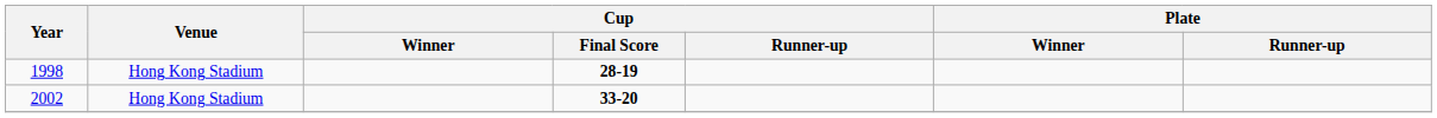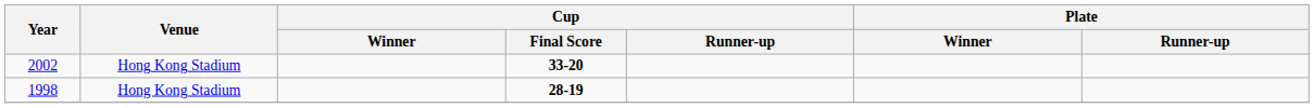rows swapped: 1998 <-> 2002
